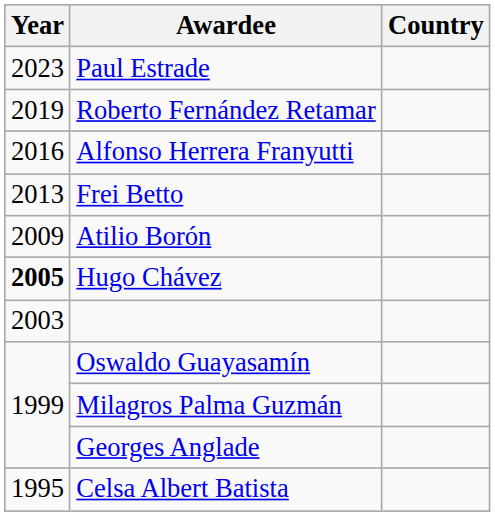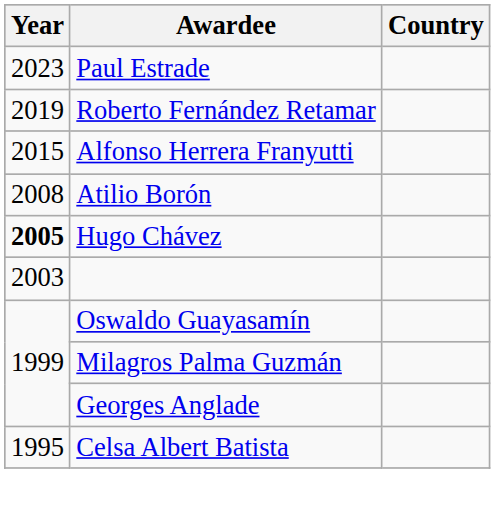Alfonso Herrera Franyutti | Year: 2016 -> 2015
- row: 2013 | Frei Betto
Atilio Borón | Year: 2009 -> 2008
